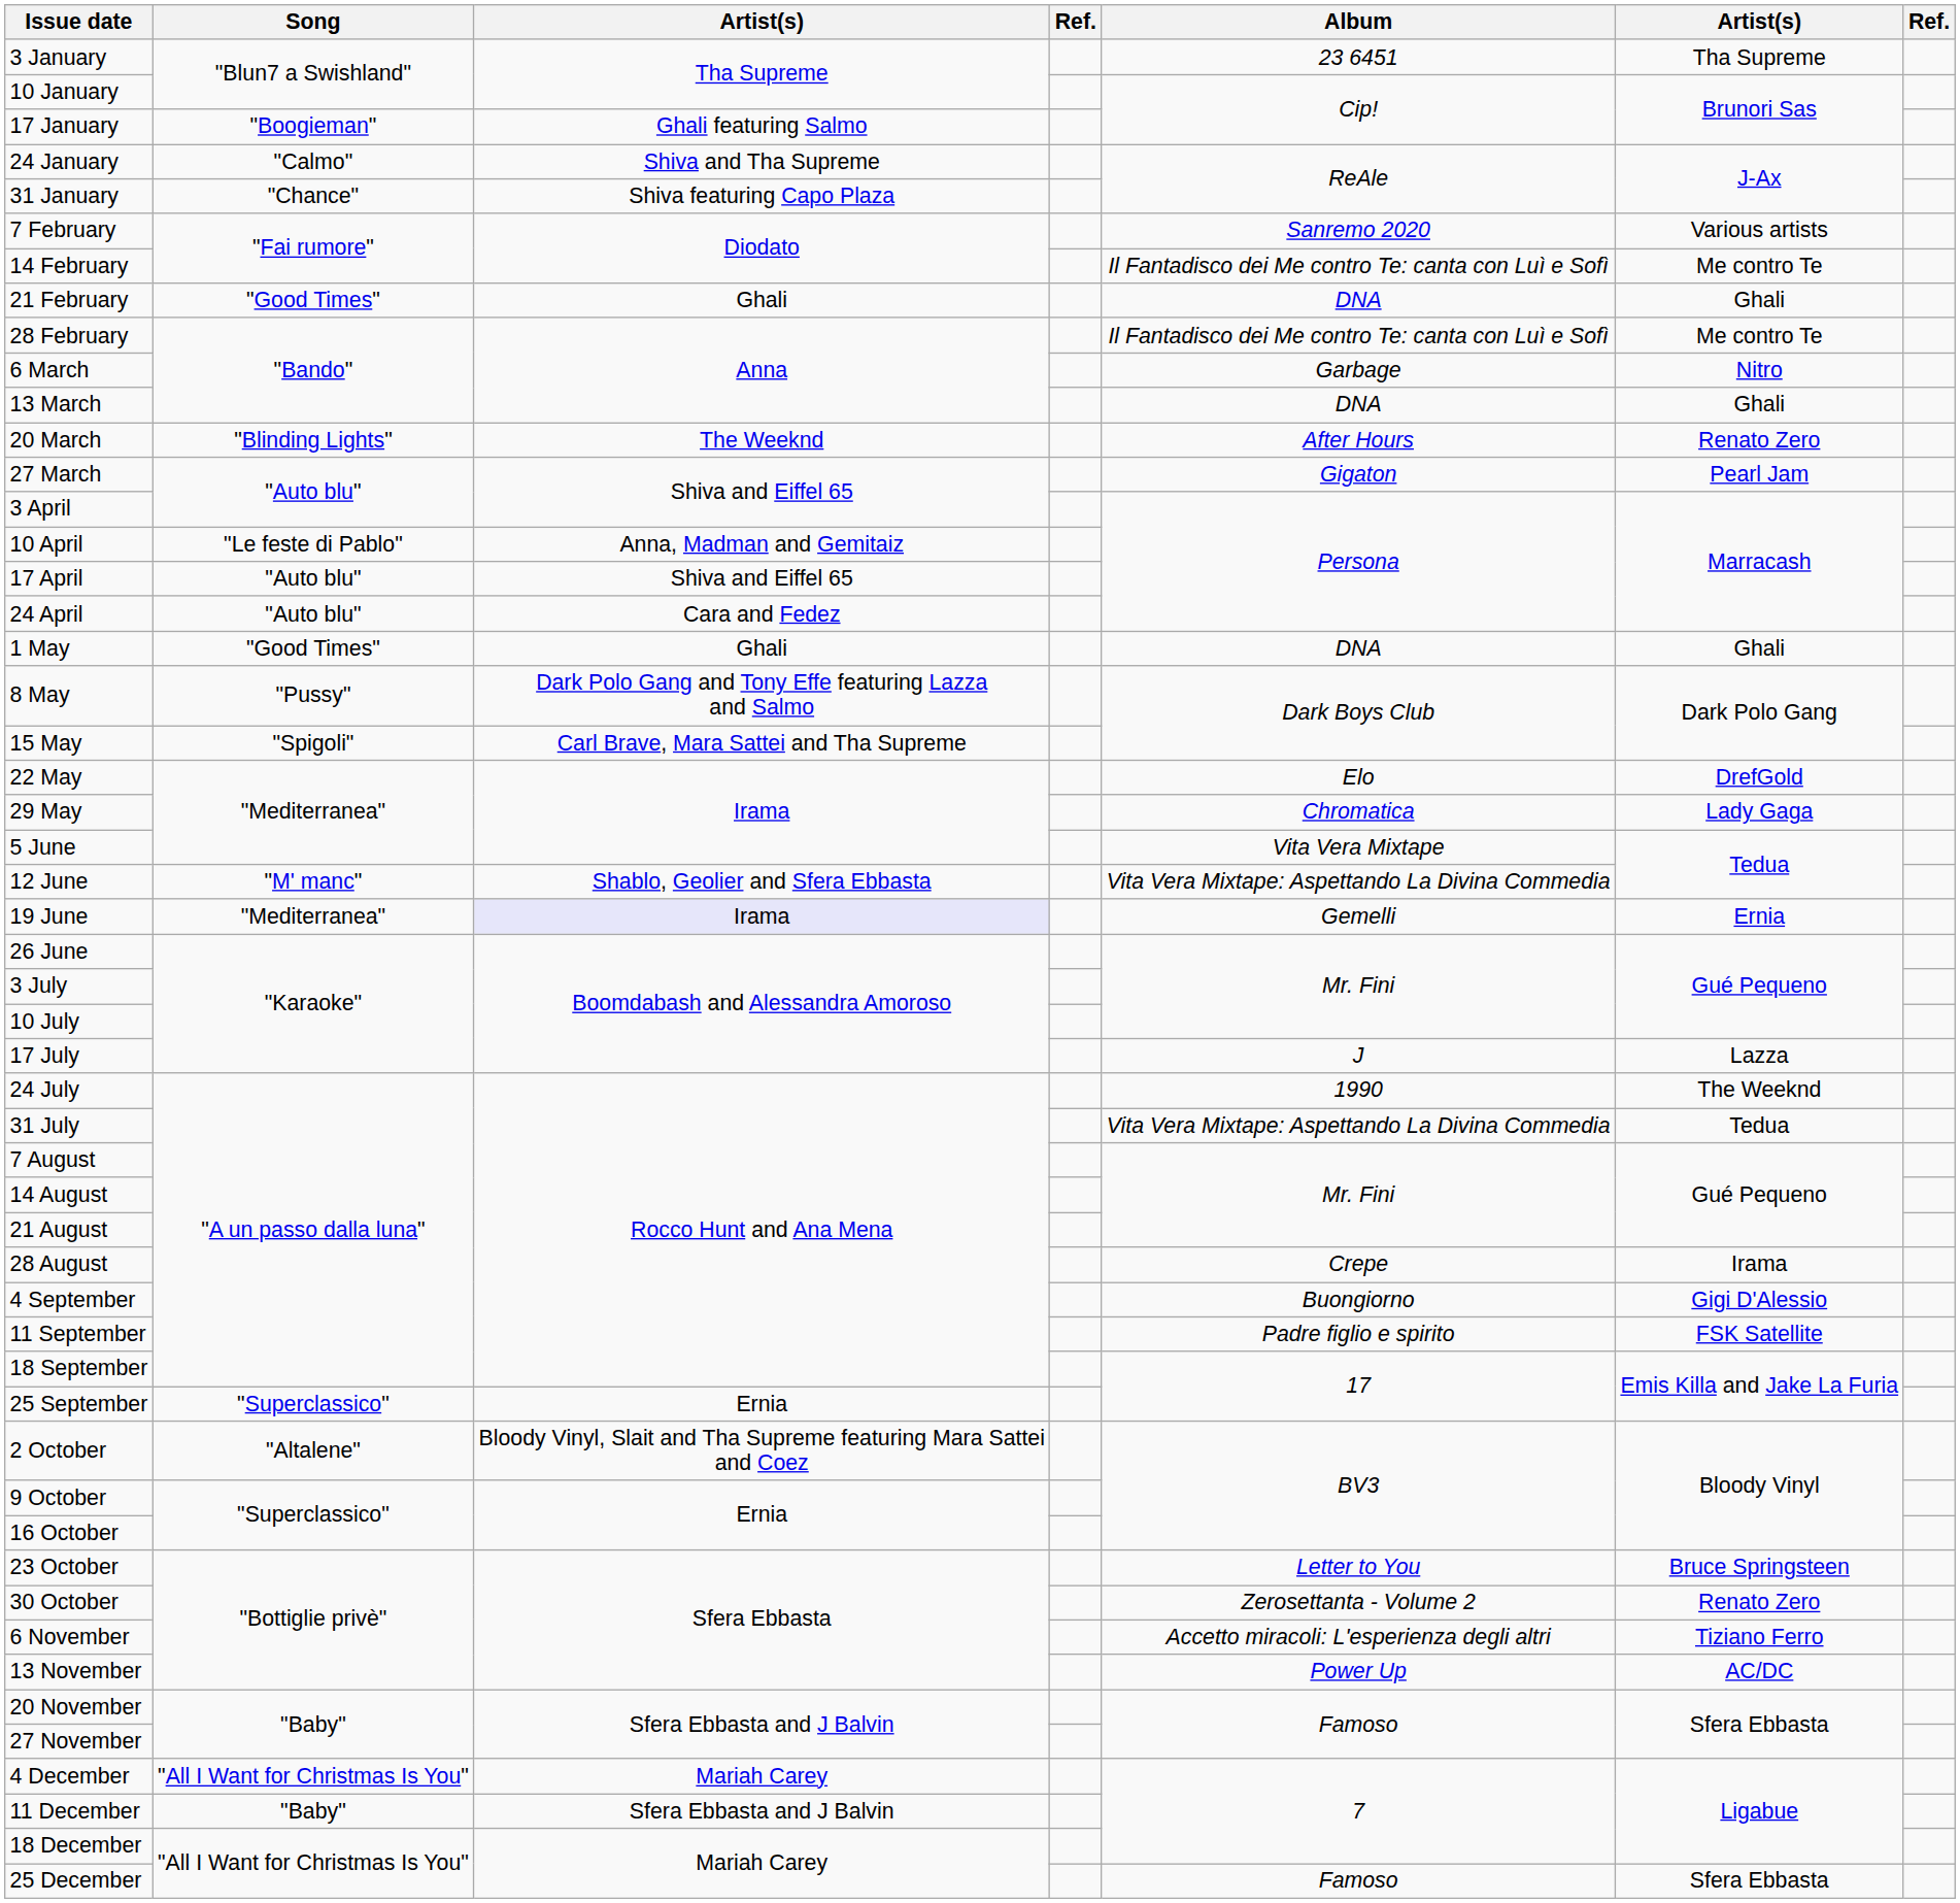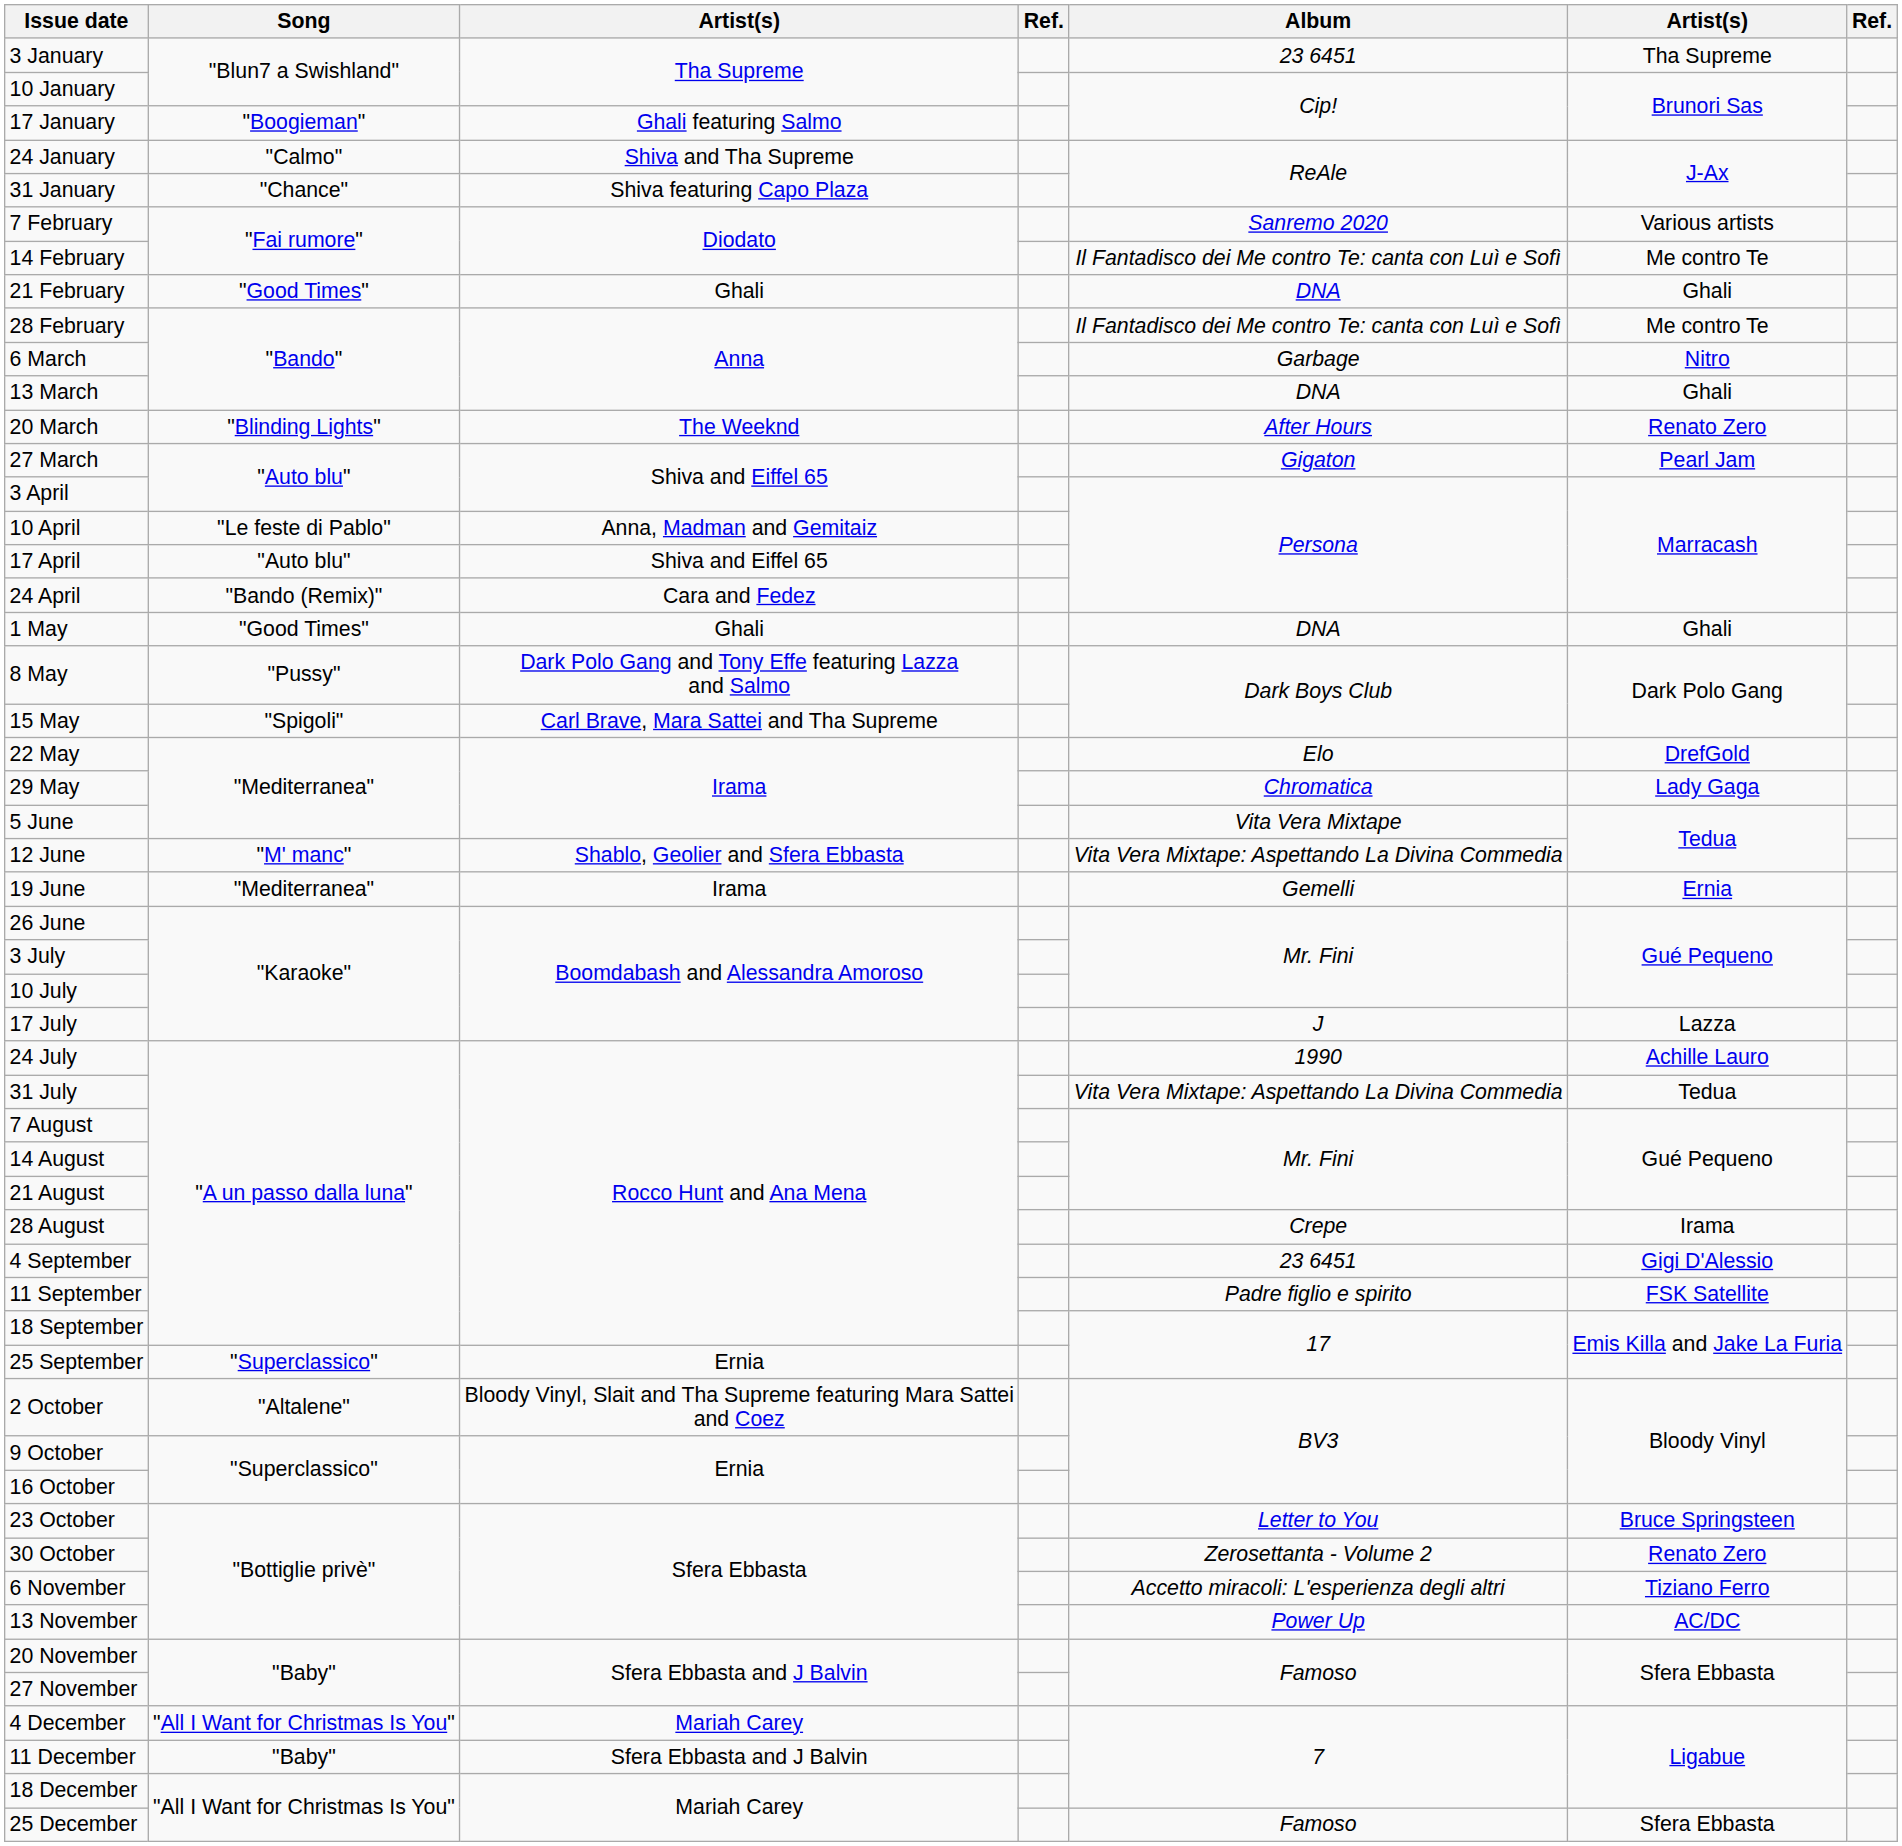24 April | Song: "Auto blu" -> "Bando (Remix)"
19 June | column 3: lavender background -> no background
24 July | column 6: The Weeknd -> Achille Lauro
4 September | Album: Buongiorno -> 23 6451
